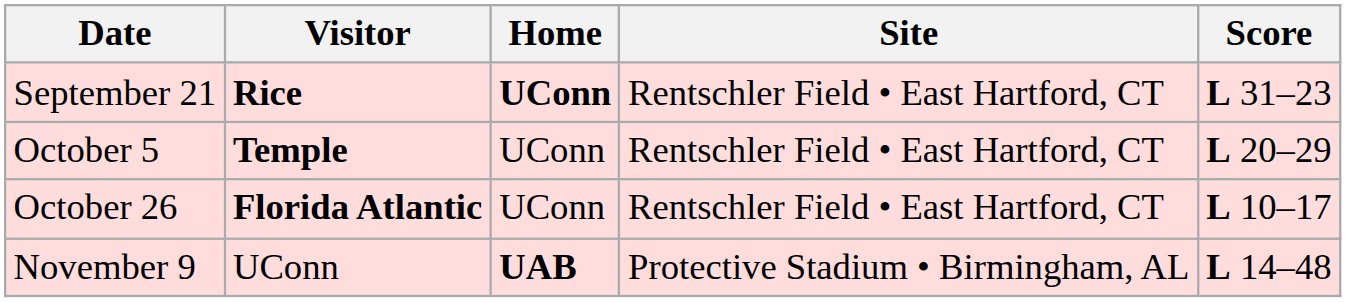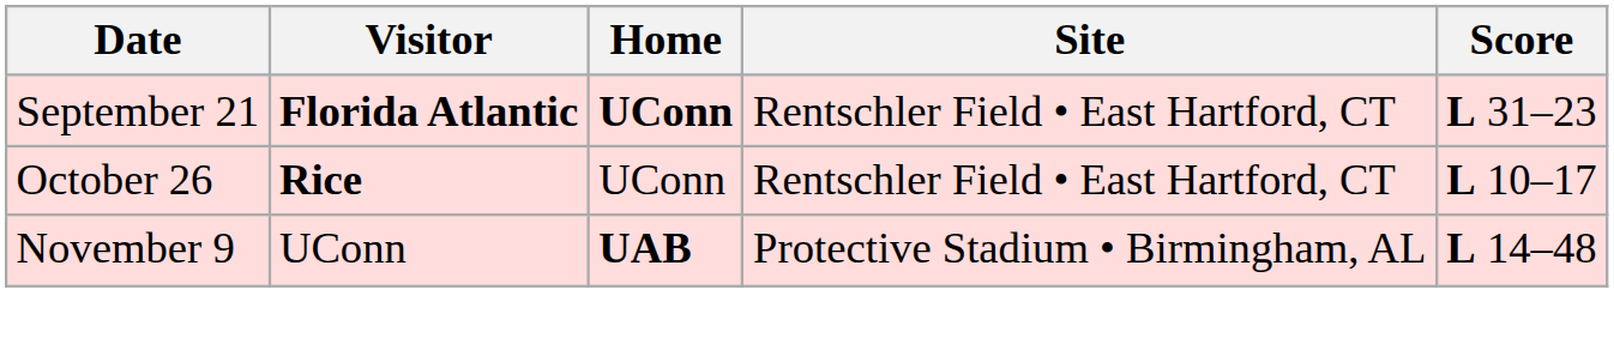September 21 | Visitor: Rice -> Florida Atlantic
- row: October 5 | Temple | UConn | Rentschler Field • East Hartford, CT | L 20–29
October 26 | Visitor: Florida Atlantic -> Rice
